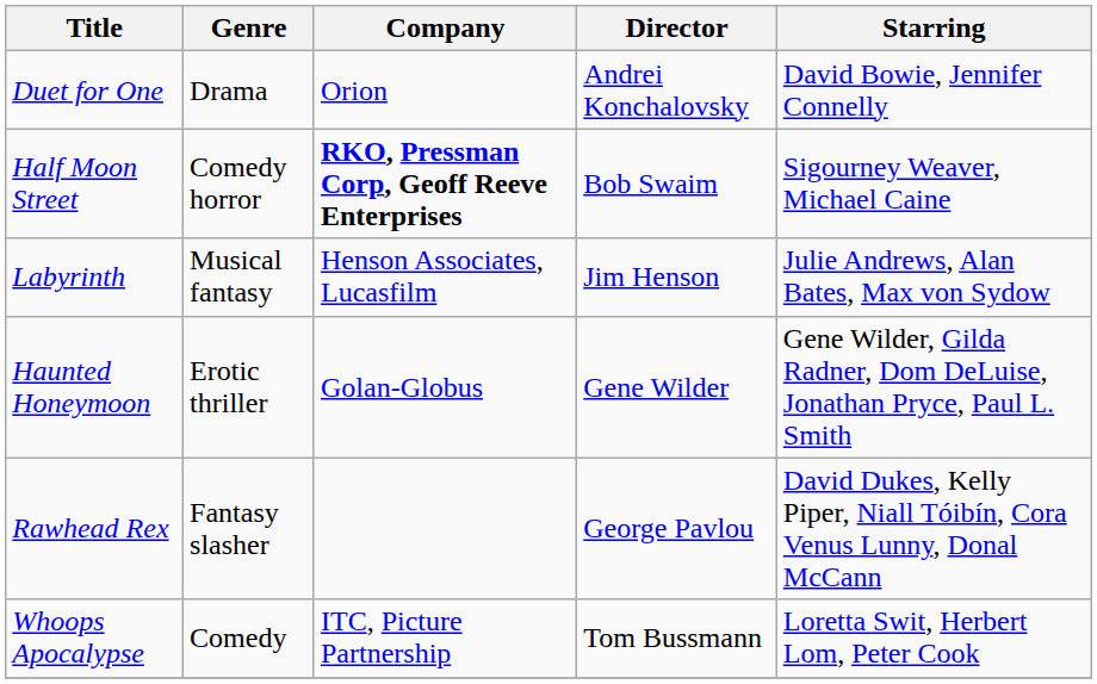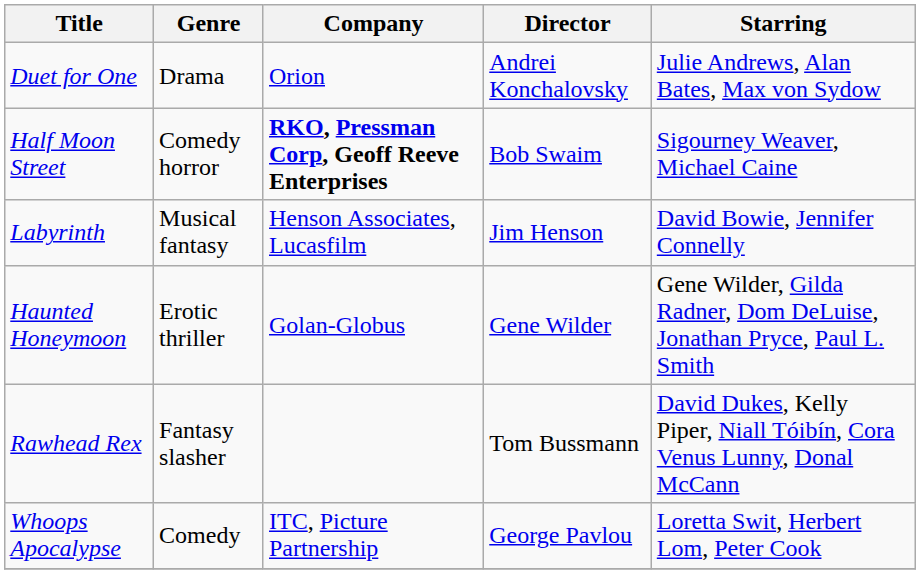Duet for One | Starring: David Bowie, Jennifer Connelly -> Julie Andrews, Alan Bates, Max von Sydow
Labyrinth | Starring: Julie Andrews, Alan Bates, Max von Sydow -> David Bowie, Jennifer Connelly
Rawhead Rex | Director: George Pavlou -> Tom Bussmann
Whoops Apocalypse | Director: Tom Bussmann -> George Pavlou
